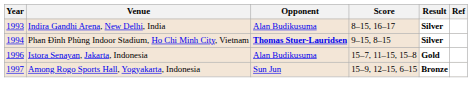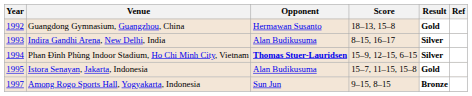+ row: 1992 | Guangdong Gymnasium, Guangzhou, China | Hermawan Susanto | 18–13, 15–8 | Gold
Phan Đình Phùng Indoor Stadium, Ho Chi Minh City, Vietnam | Score: 9–15, 8–15 -> 15–9, 12–15, 6–15
Istora Senayan, Jakarta, Indonesia | Year: 1996 -> 1995
Among Rogo Sports Hall, Yogyakarta, Indonesia | Score: 15–9, 12–15, 6–15 -> 9–15, 8–15
